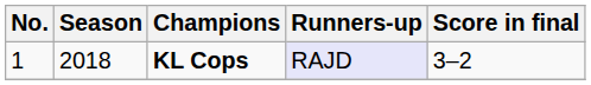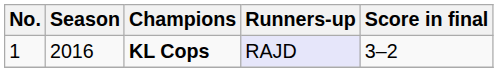KL Cops | Season: 2018 -> 2016
